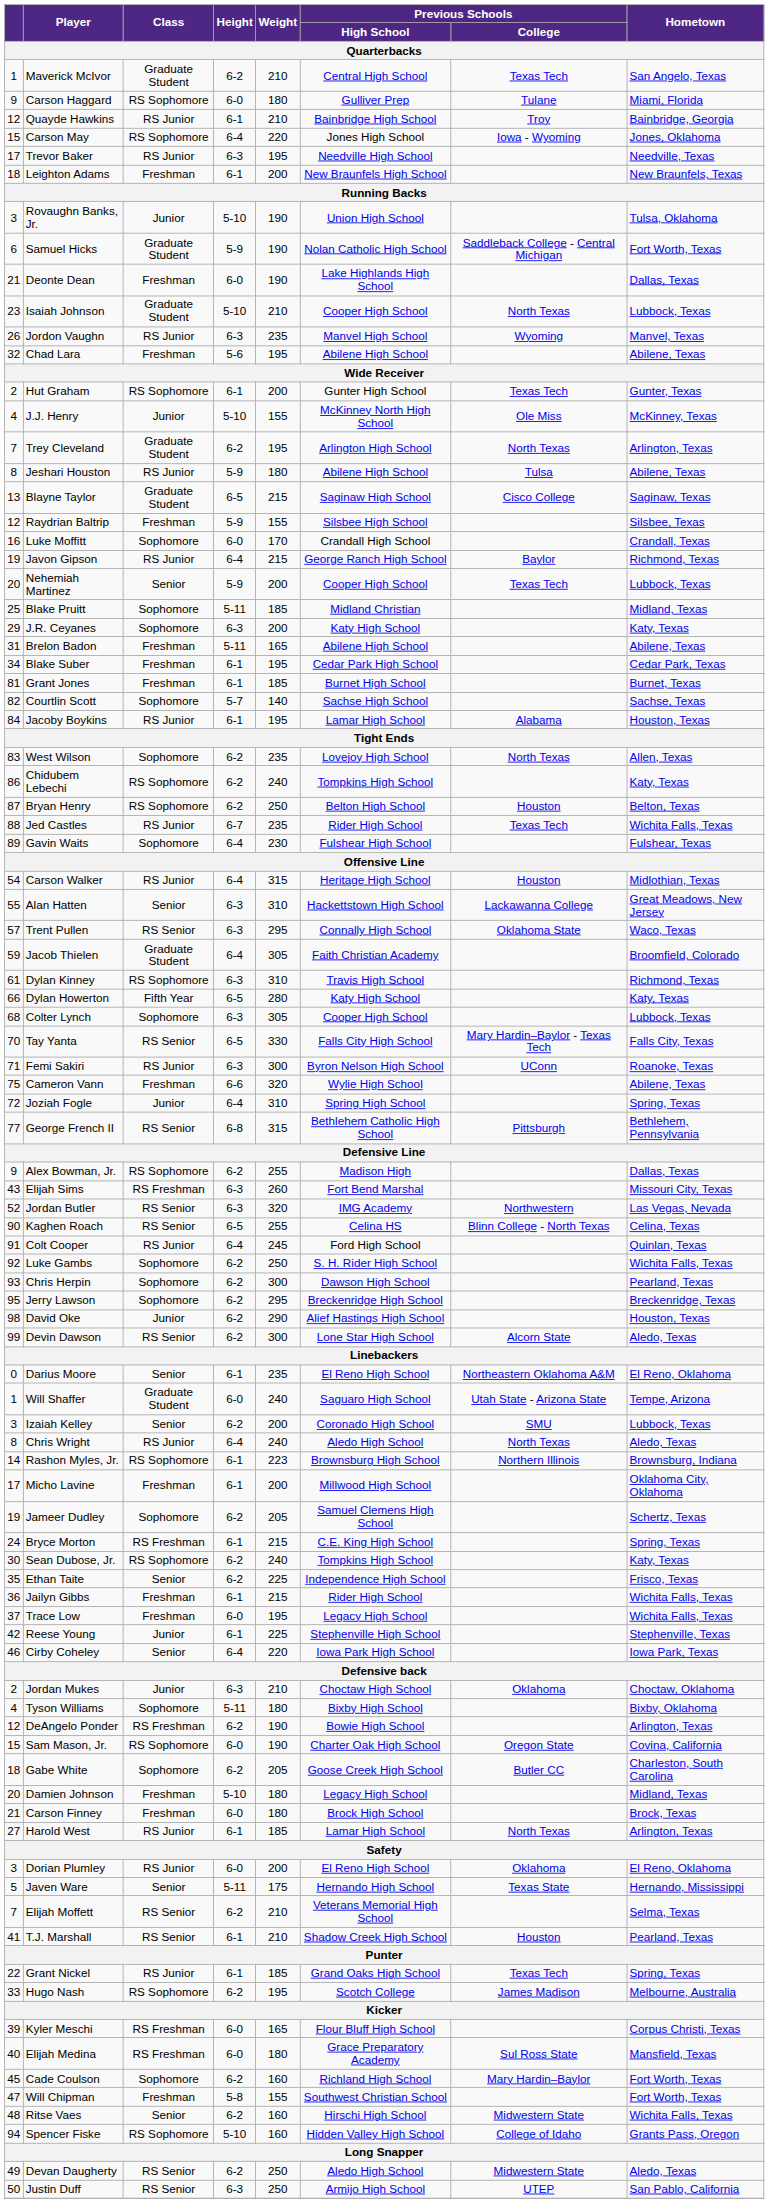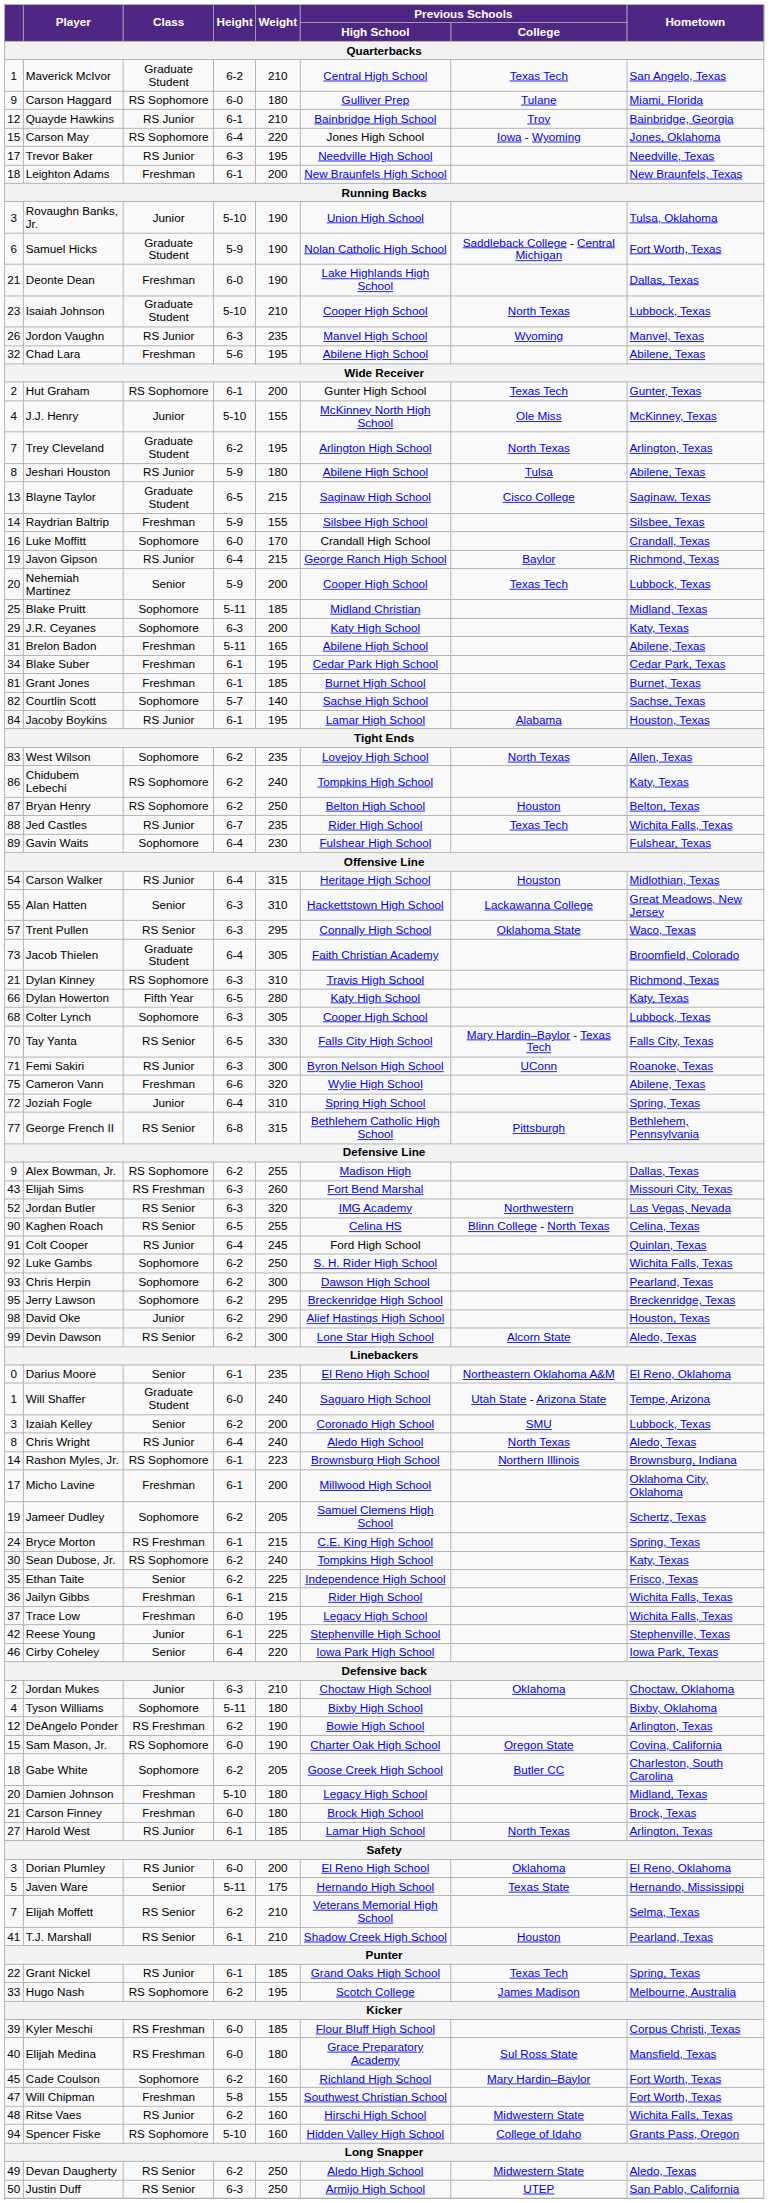Raydrian Baltrip | column 1: 12 -> 14
Jacob Thielen | column 1: 59 -> 73
Dylan Kinney | column 1: 61 -> 21
Kyler Meschi | Weight: 165 -> 185
Ritse Vaes | Class: Senior -> RS Junior
